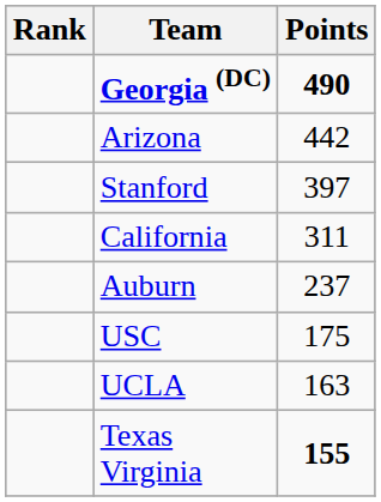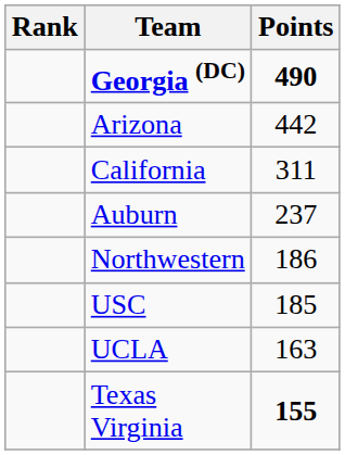- row: Stanford | 397
+ row: Northwestern | 186
USC | Points: 175 -> 185
